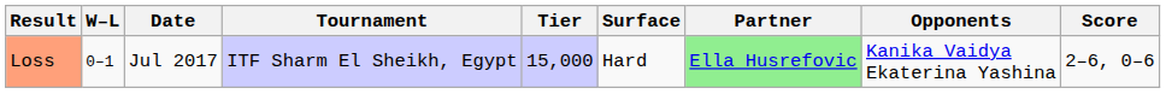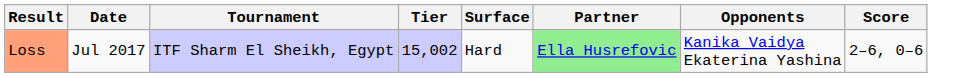- column: W–L | 0–1
Loss | Tier: 15,000 -> 15,002
